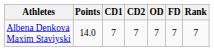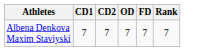- column: Points | 14.0
